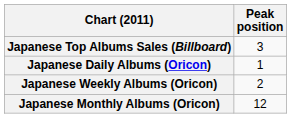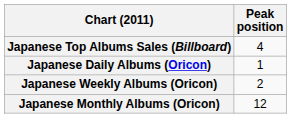Japanese Top Albums Sales (Billboard) | Peak position: 3 -> 4
